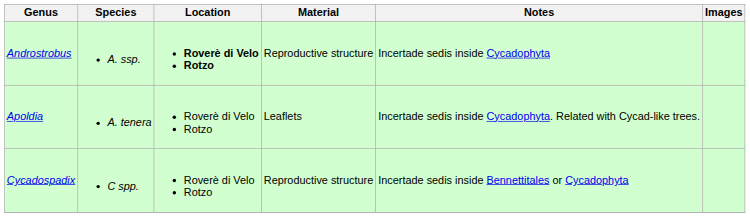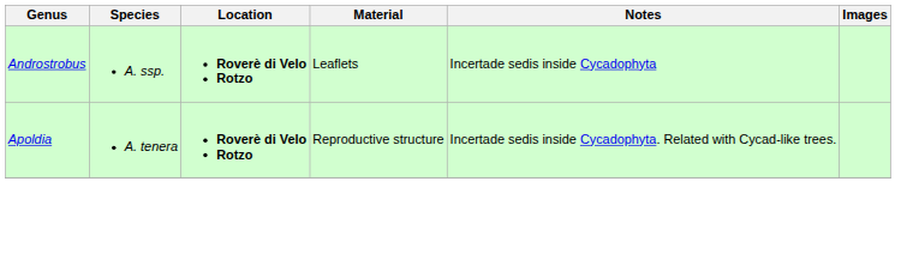Androstrobus | Material: Reproductive structure -> Leaflets
Apoldia | Location: normal -> bold
Apoldia | Material: Leaflets -> Reproductive structure
- row: Cycadospadix | C spp. | Roverè di Velo Rotzo | Reproductive structure | Incertade sedis inside Bennettitales or Cycadophyta
